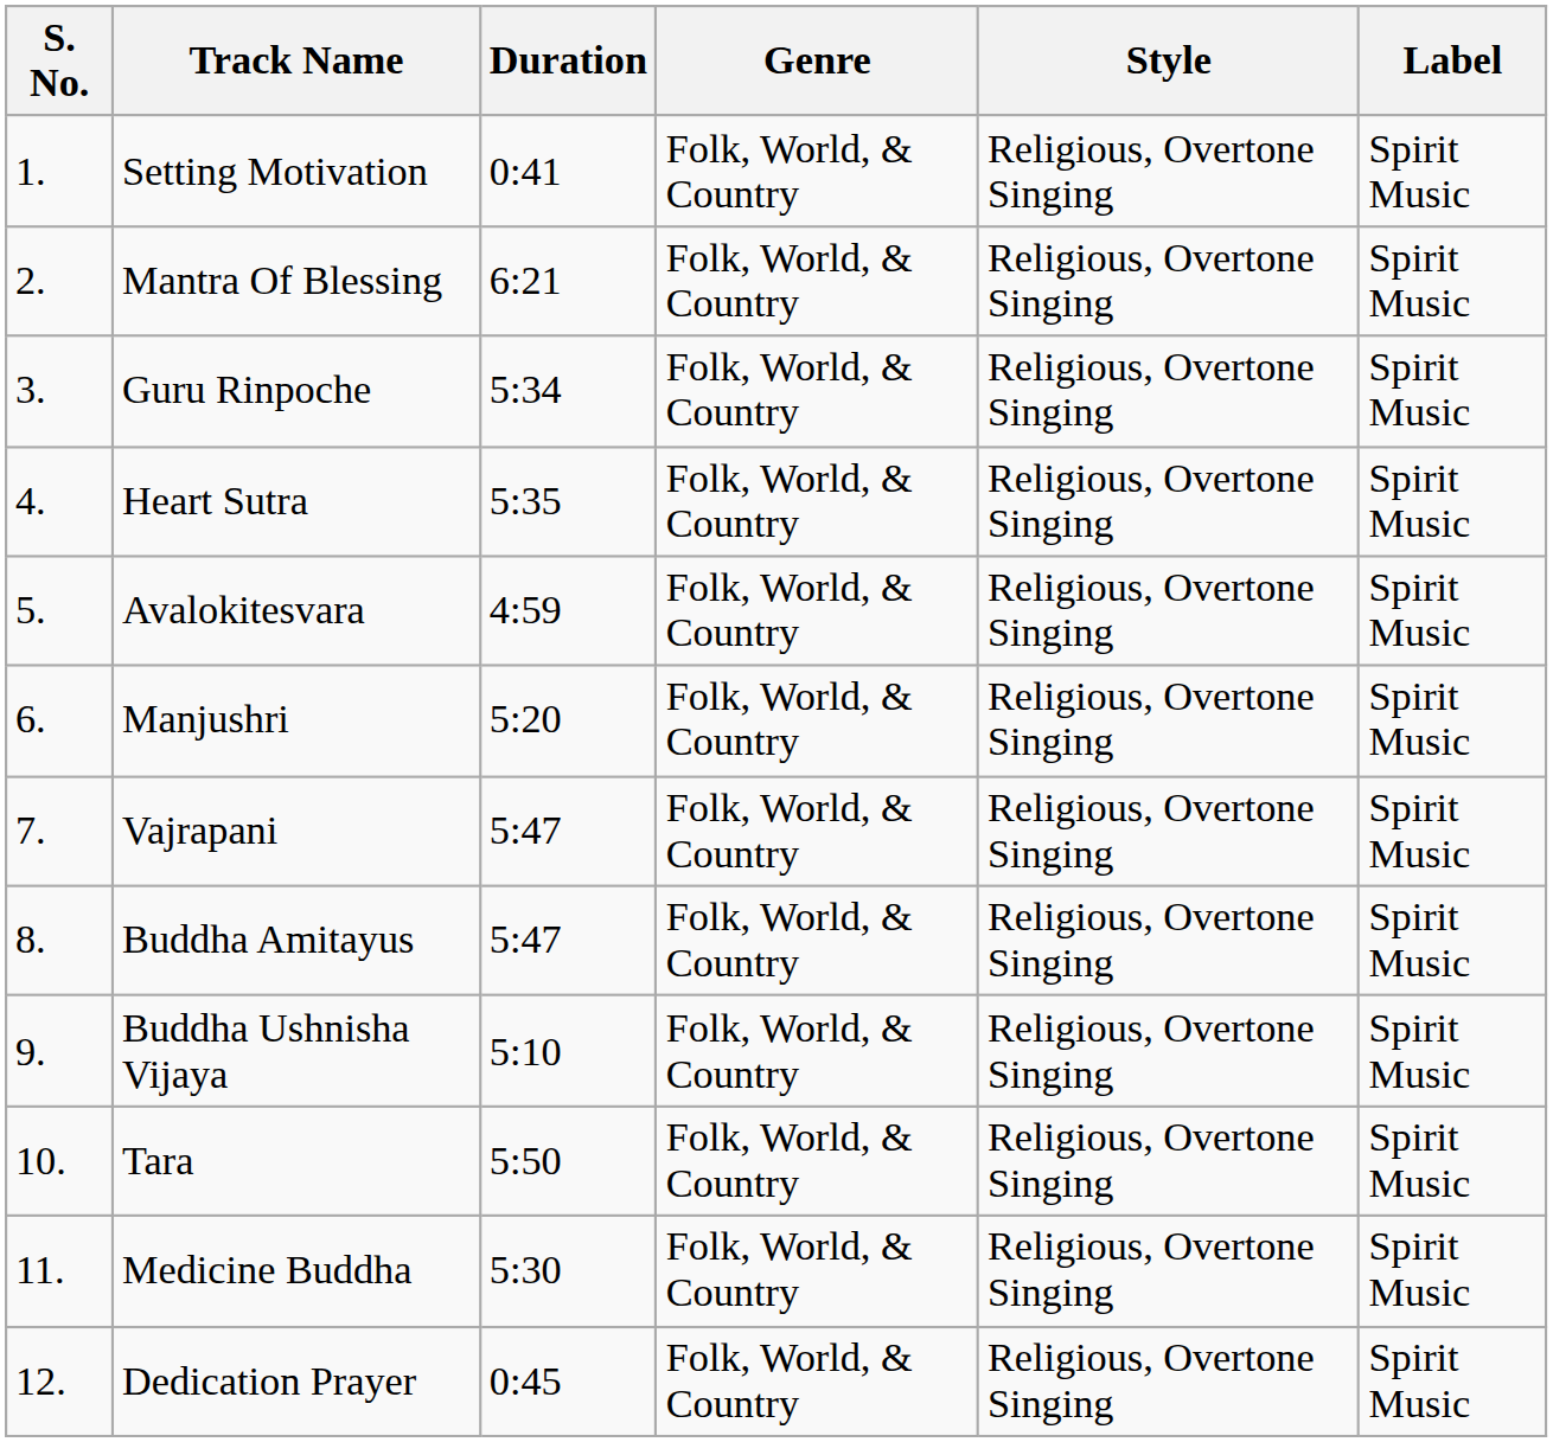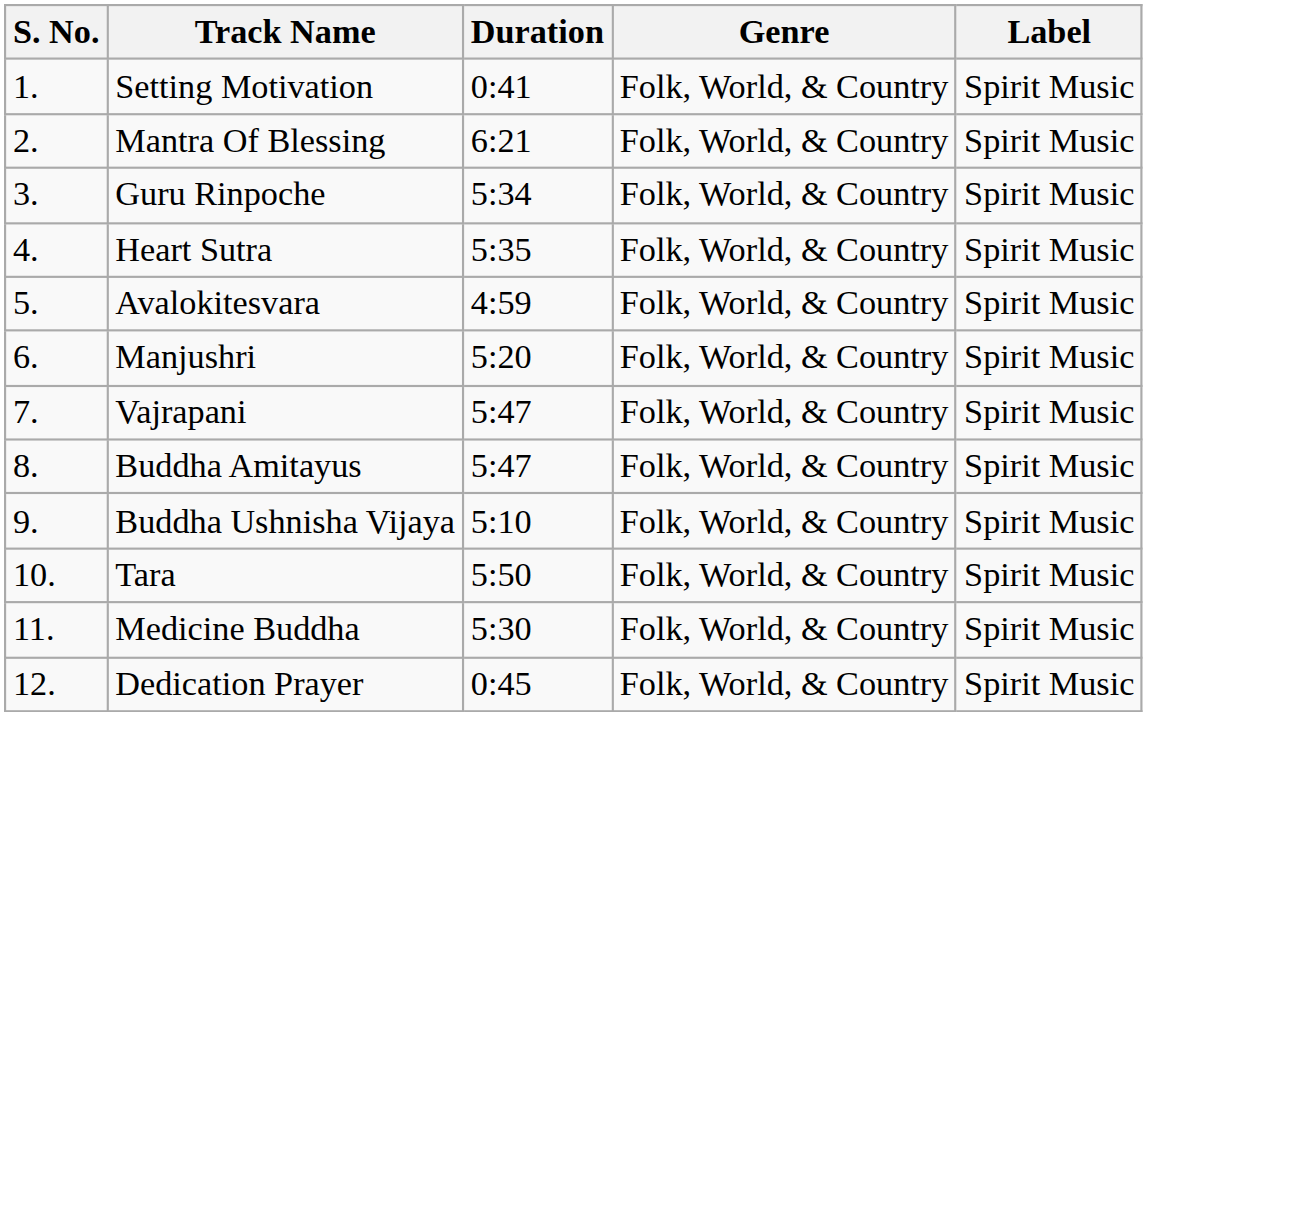- column: Style | Religious, Overtone Singing | Religious, Overtone Singing | Religious, Overtone Singing | Religious, Overtone Singing | Religious, Overtone Singing | Religious, Overtone Singing | Religious, Overtone Singing | Religious, Overtone Singing | Religious, Overtone Singing | Religious, Overtone Singing | Religious, Overtone Singing | Religious, Overtone Singing
